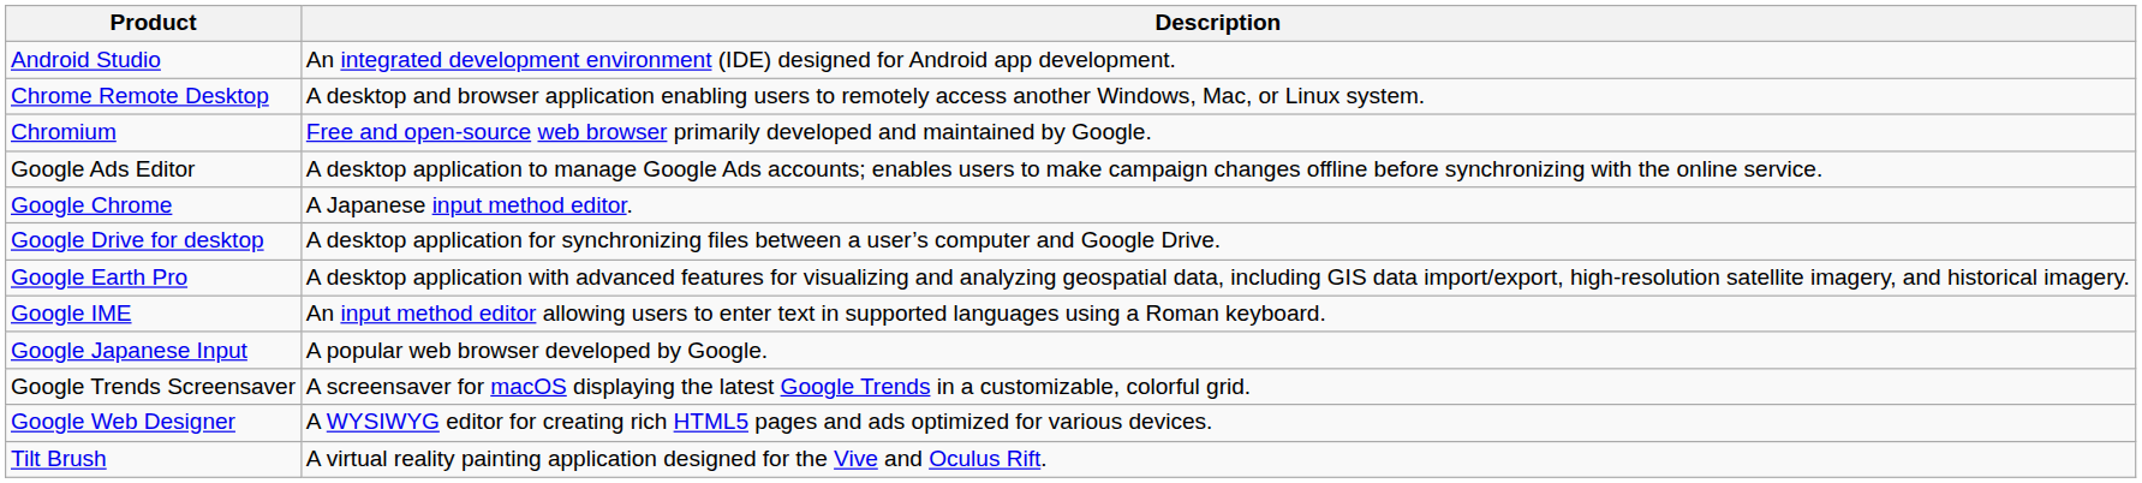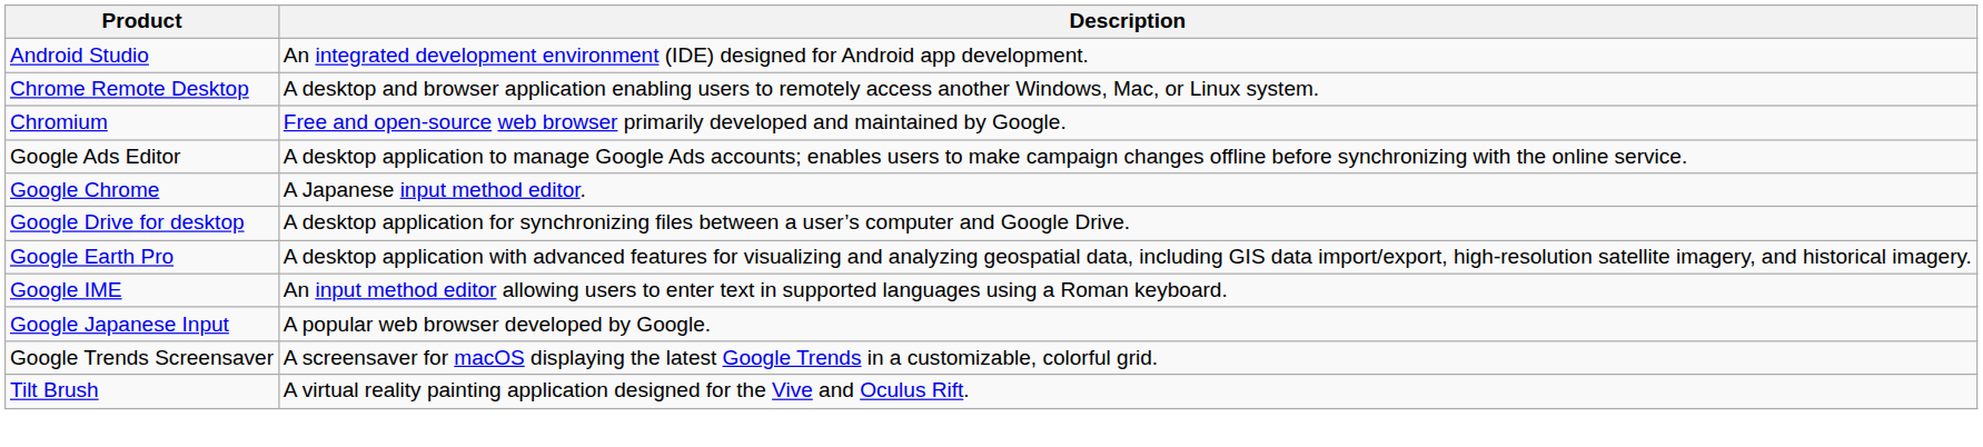- row: Google Web Designer | A WYSIWYG editor for creating rich HTML5 pages and ads optimized for various devices.
